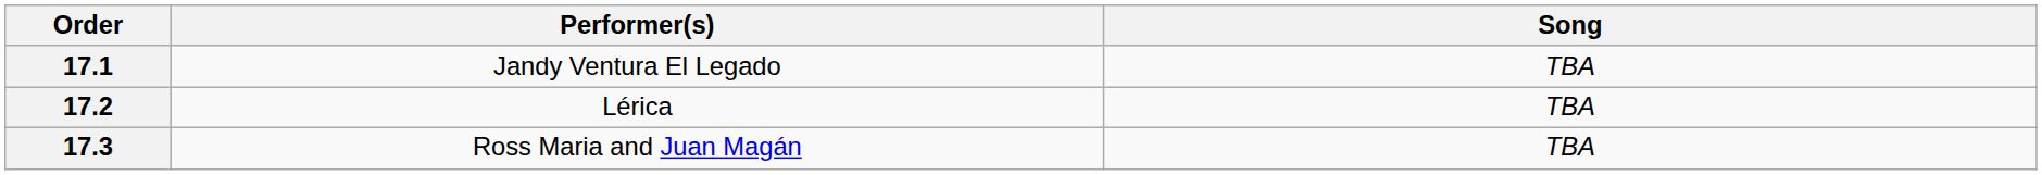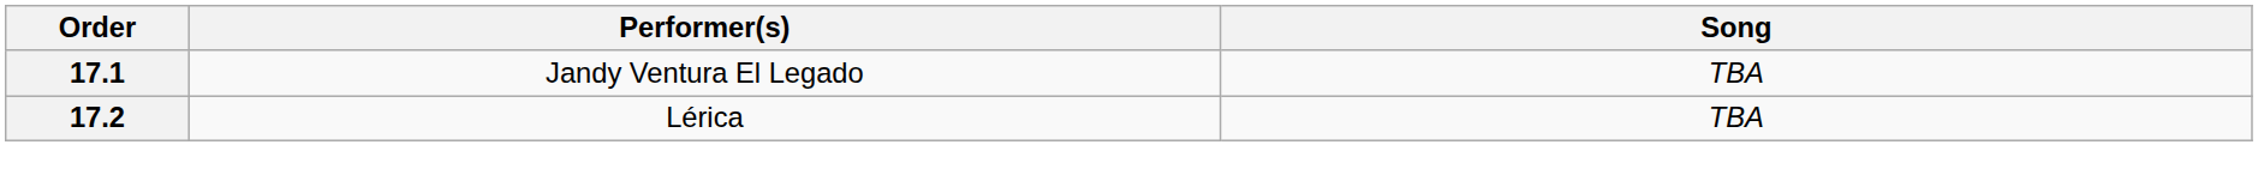- row: 17.3 | Ross Maria and Juan Magán | TBA
